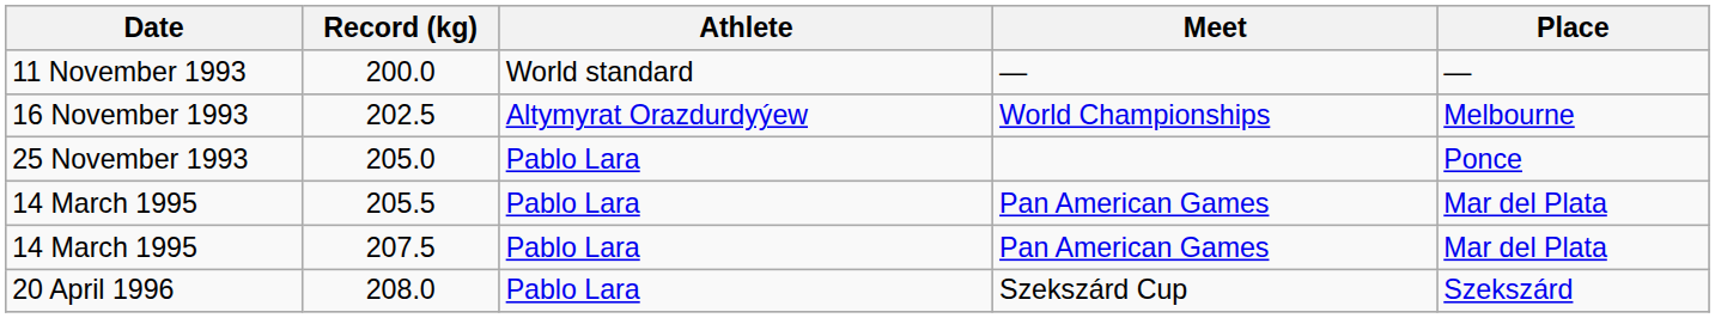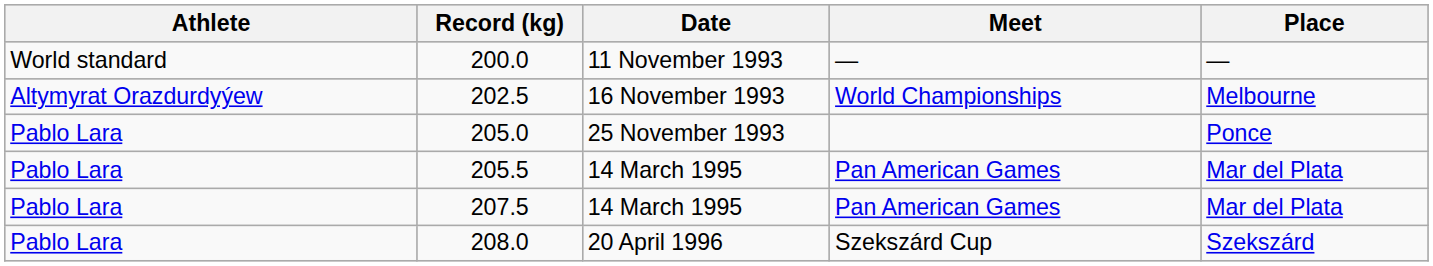columns swapped: Athlete <-> Date
